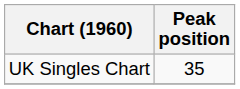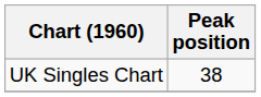UK Singles Chart | Peak position: 35 -> 38
